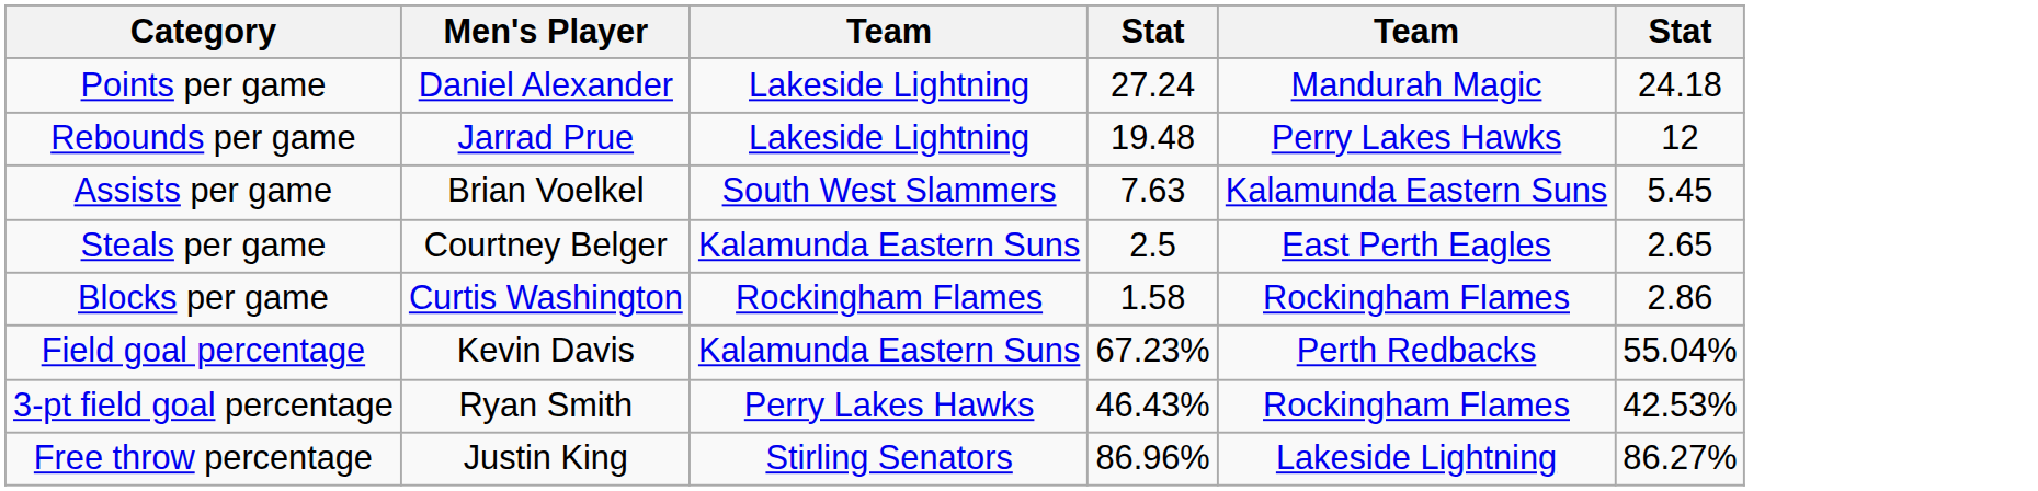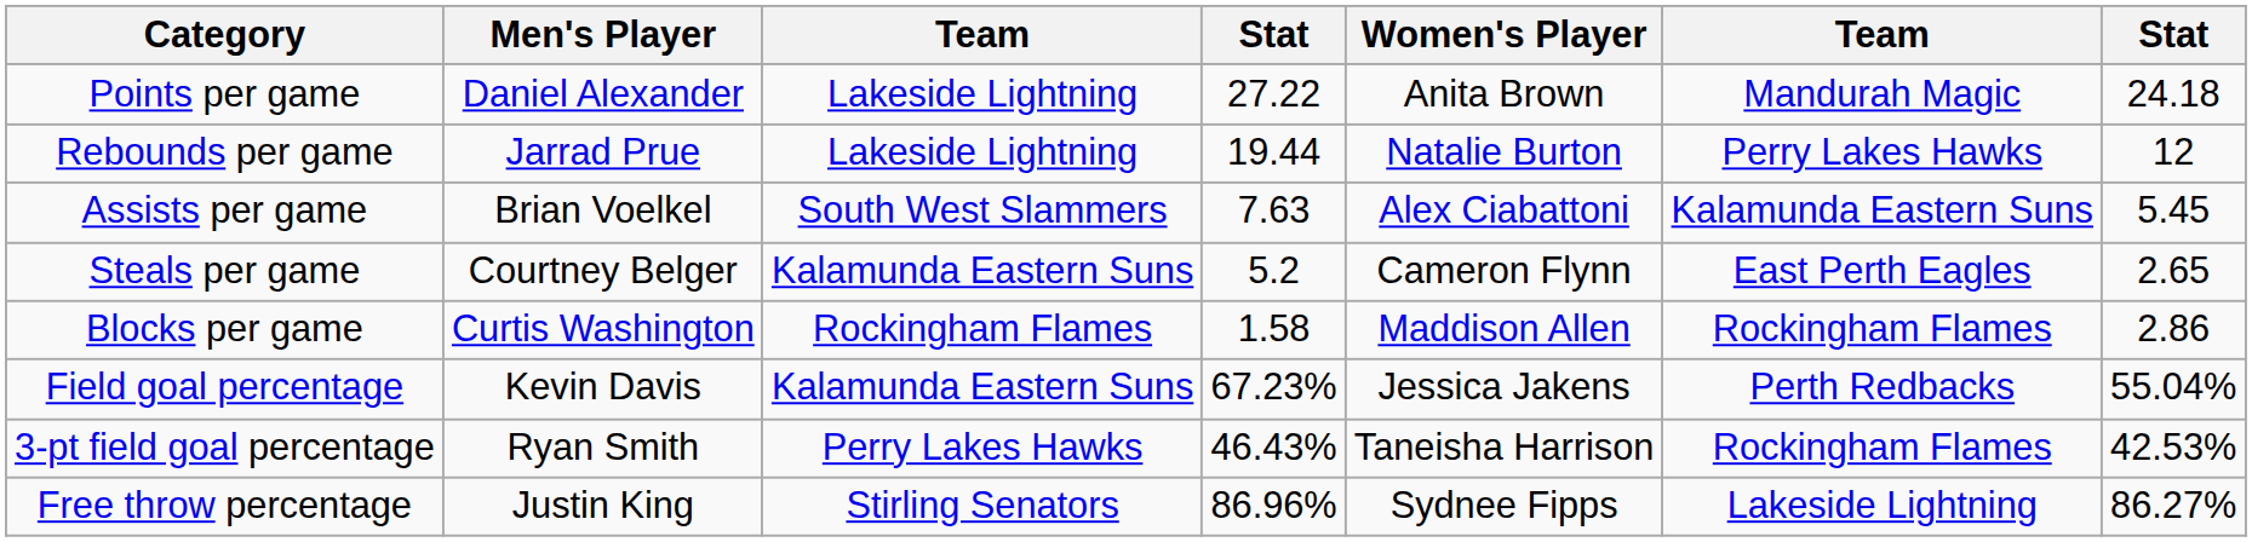+ column: Women's Player | Anita Brown | Natalie Burton | Alex Ciabattoni | Cameron Flynn | Maddison Allen | Jessica Jakens | Taneisha Harrison | Sydnee Fipps
Points per game | column 4: 27.24 -> 27.22
Rebounds per game | column 4: 19.48 -> 19.44
Steals per game | column 4: 2.5 -> 5.2
